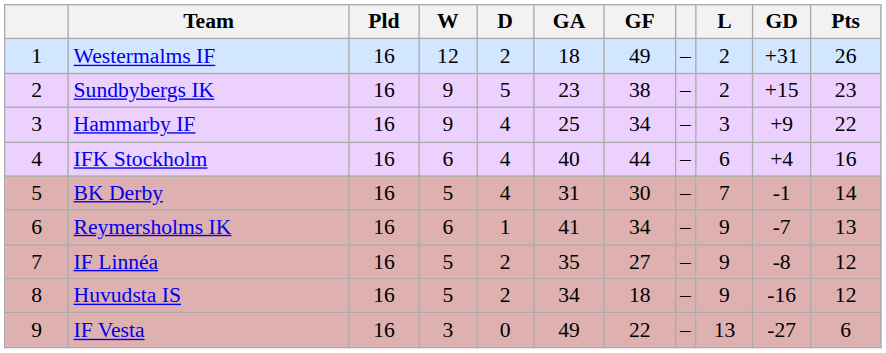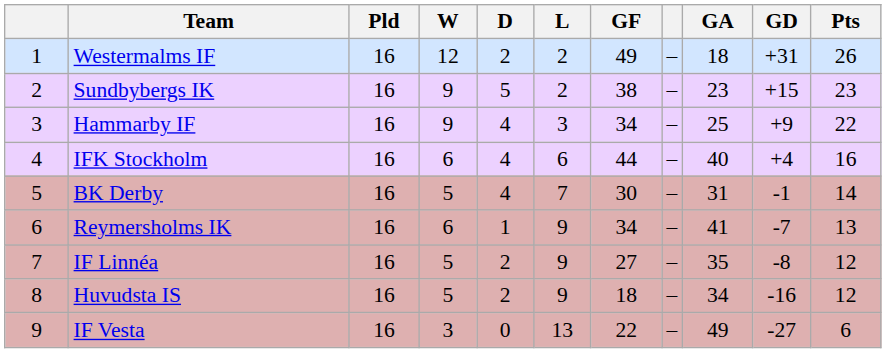columns swapped: L <-> GA
